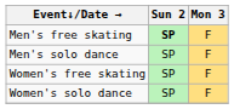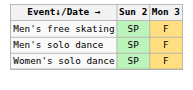Men's free skating | Sun 2: bold -> normal
- row: Women's free skating | SP | F
